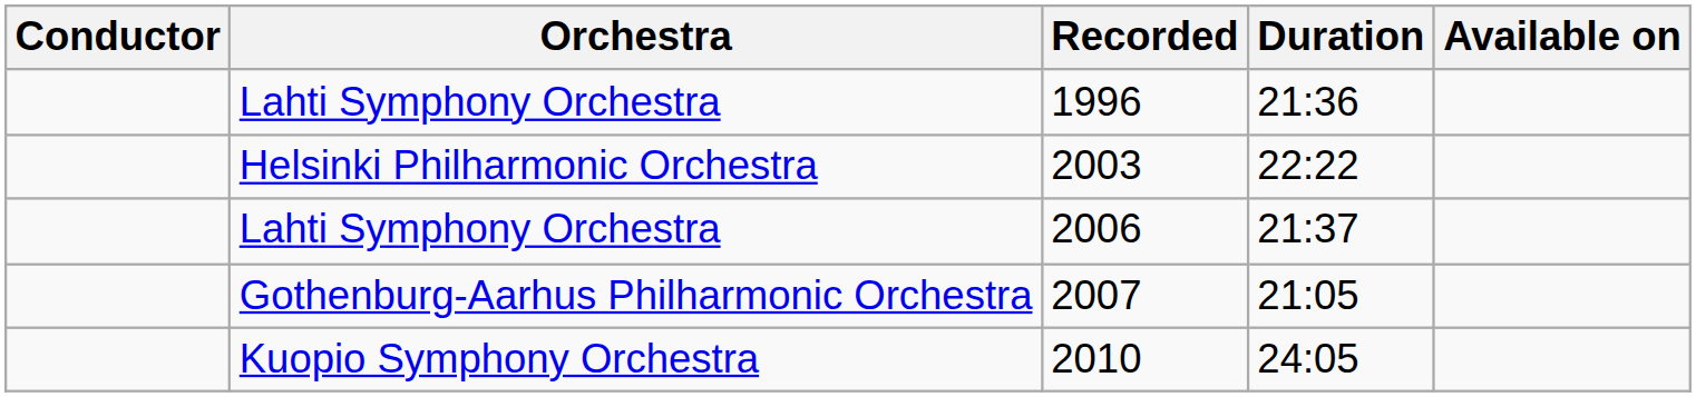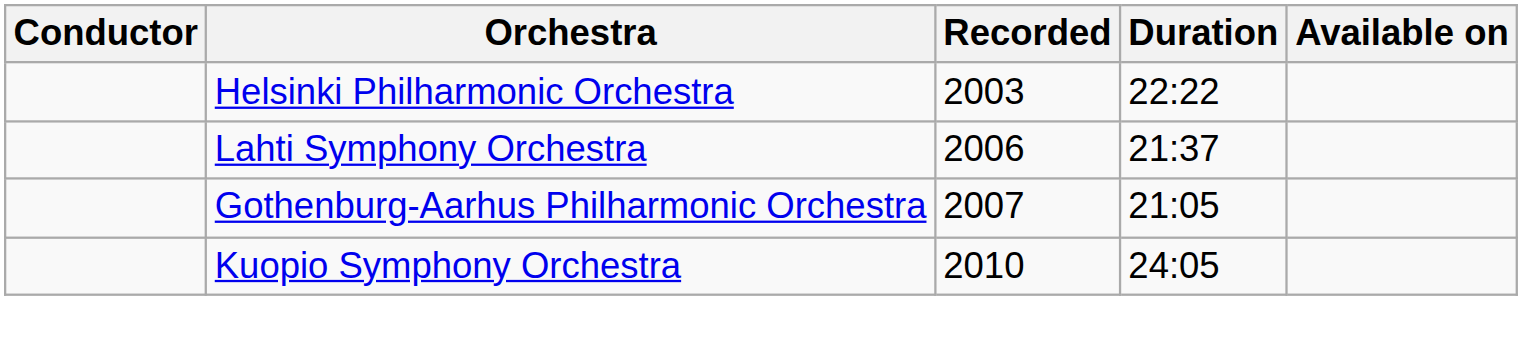- row: Lahti Symphony Orchestra | 1996 | 21:36
